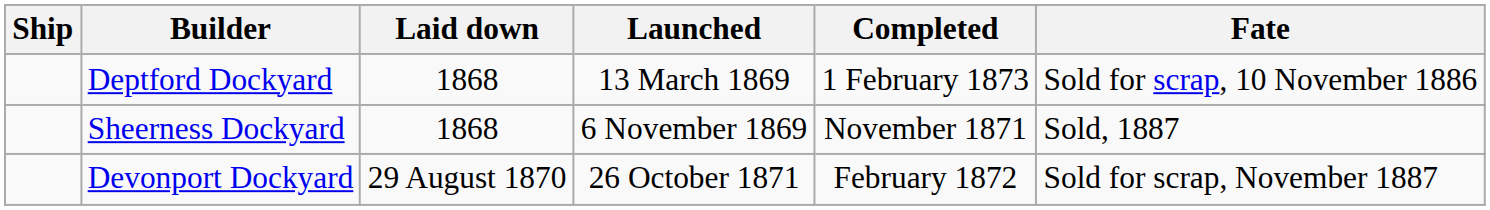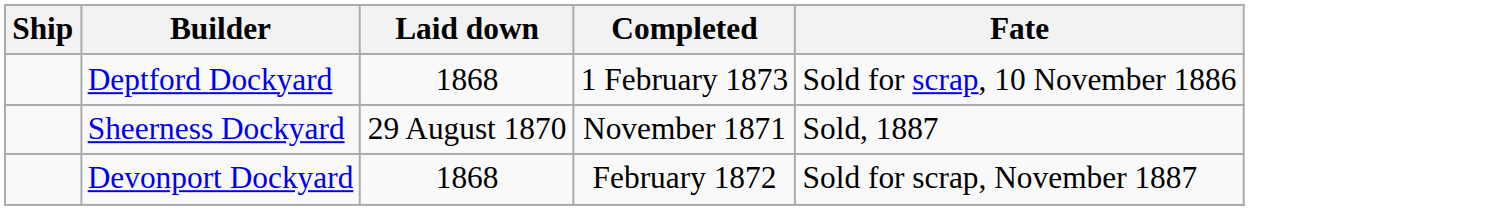- column: Launched | 13 March 1869 | 6 November 1869 | 26 October 1871
Sheerness Dockyard | Laid down: 1868 -> 29 August 1870
Devonport Dockyard | Laid down: 29 August 1870 -> 1868
